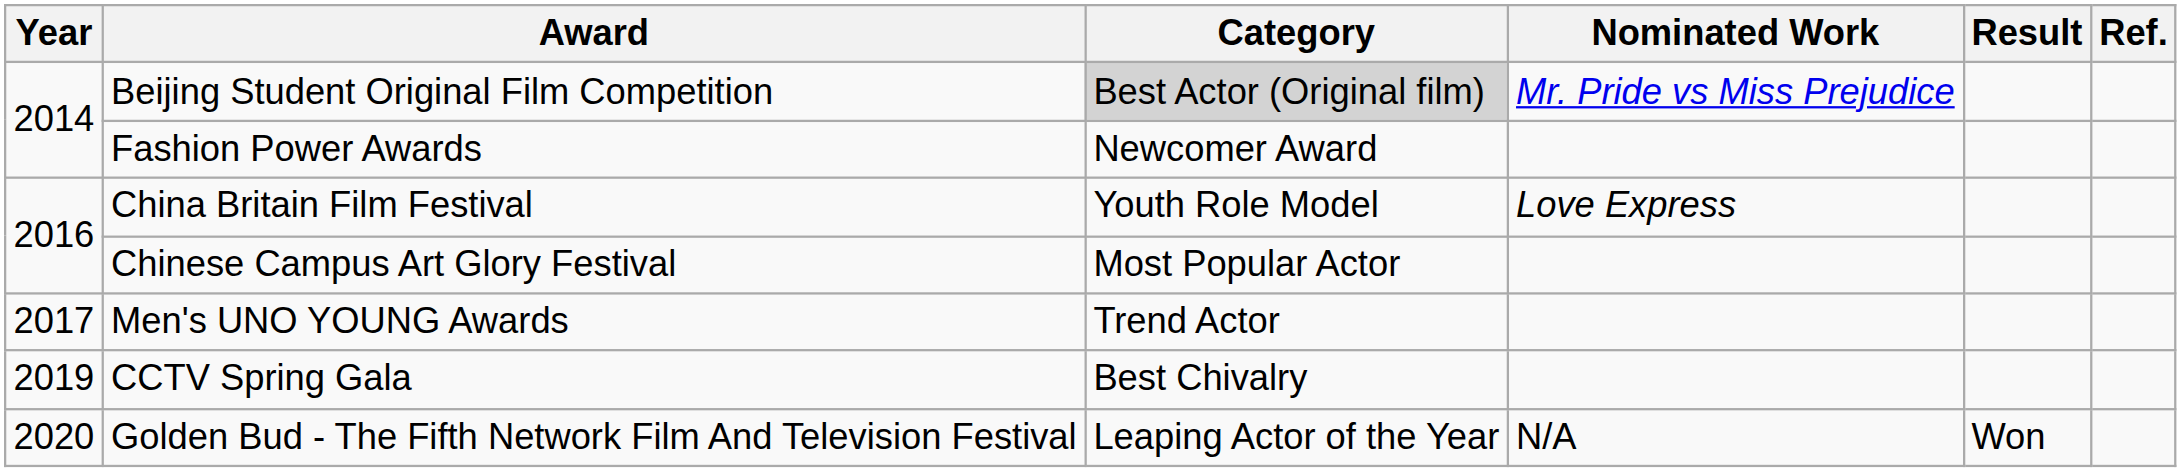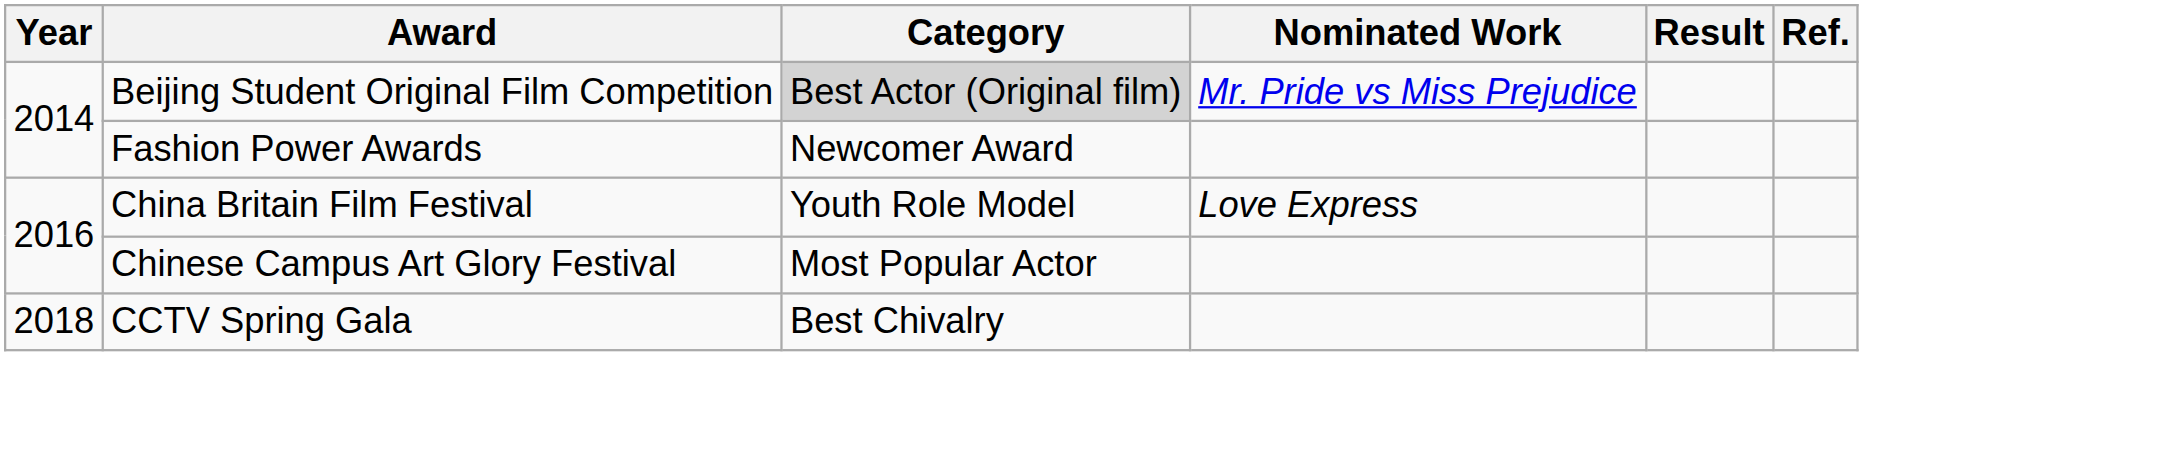- row: 2017 | Men's UNO YOUNG Awards | Trend Actor
CCTV Spring Gala | Year: 2019 -> 2018
- row: 2020 | Golden Bud - The Fifth Network Film And Television Festival | Leaping Actor of the Year | N/A | Won
